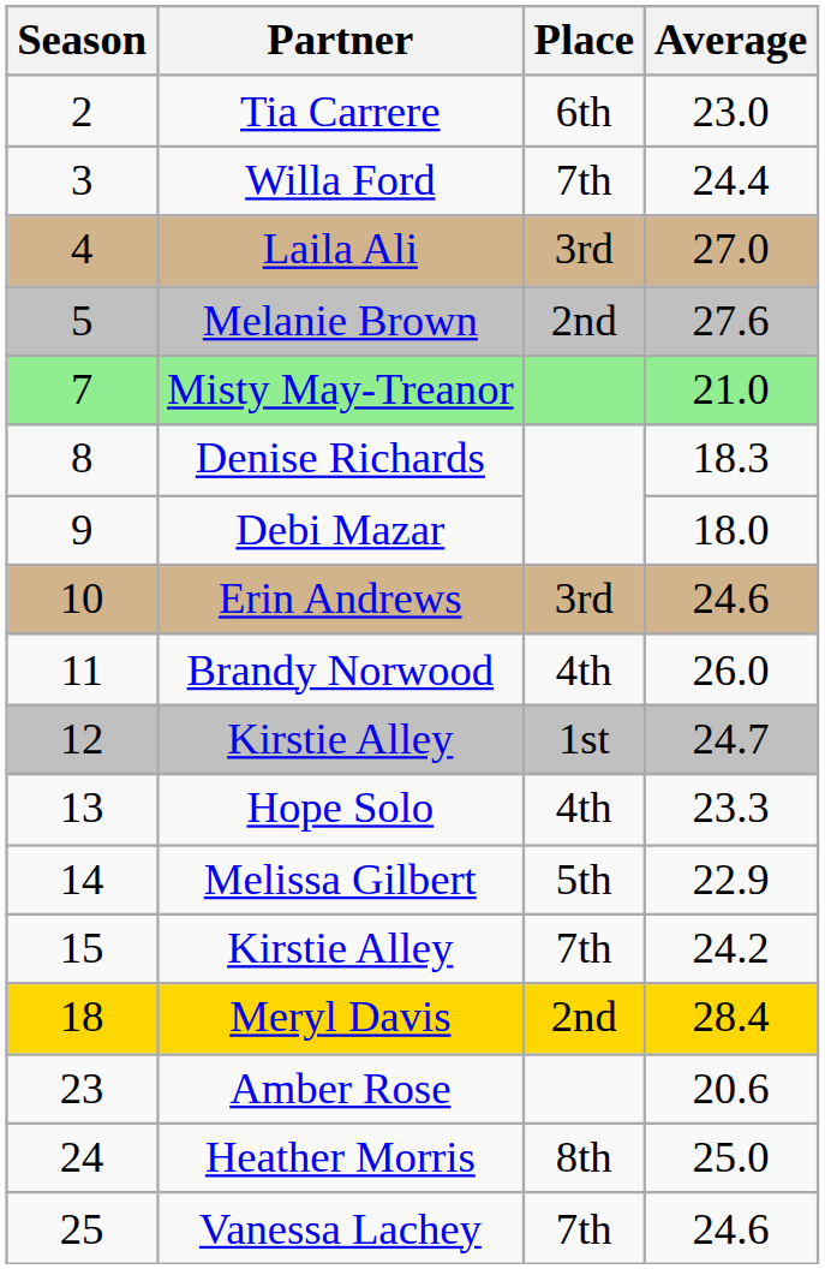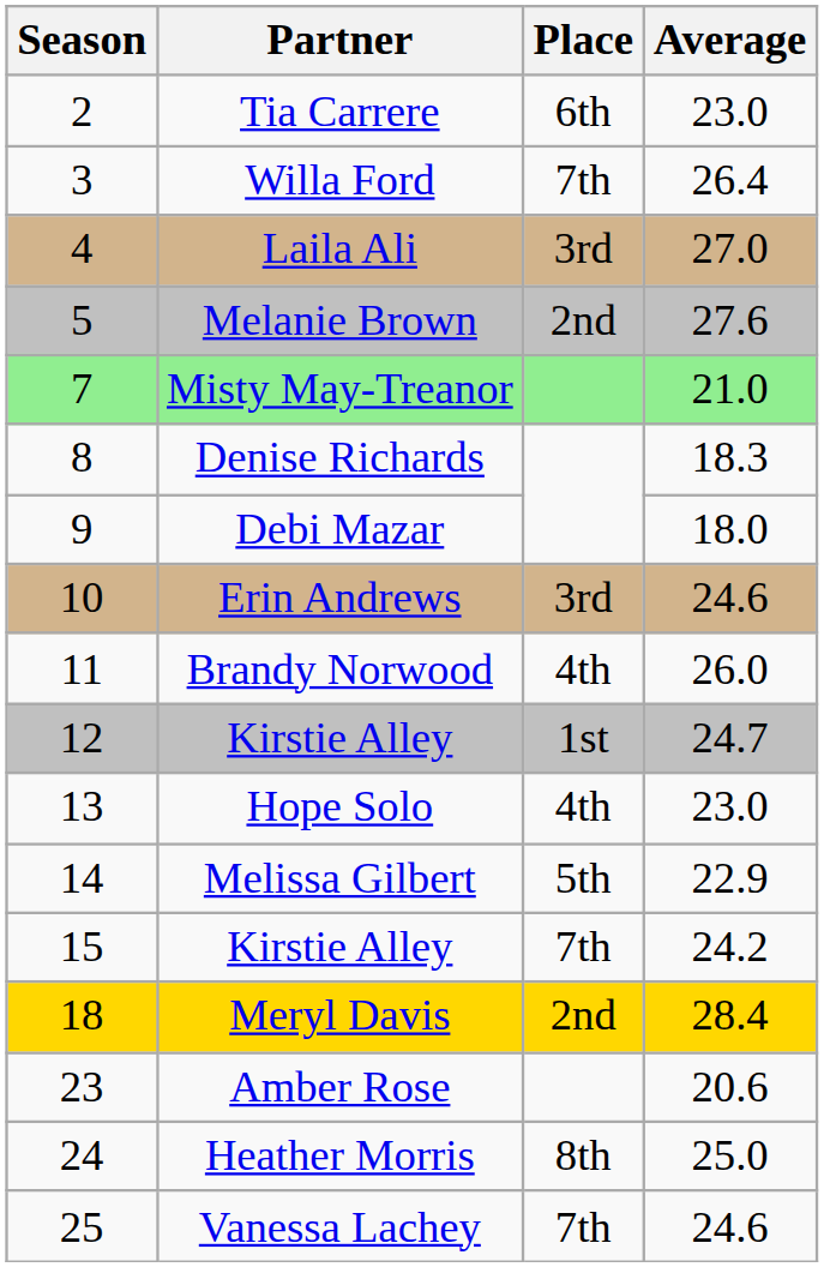Willa Ford | Average: 24.4 -> 26.4
Hope Solo | Average: 23.3 -> 23.0
